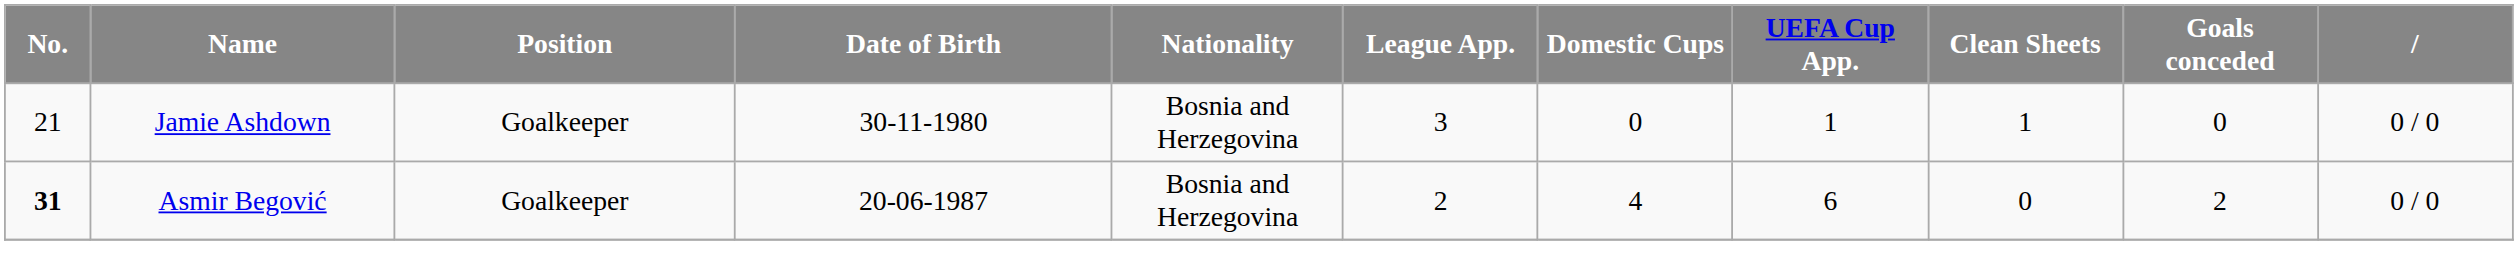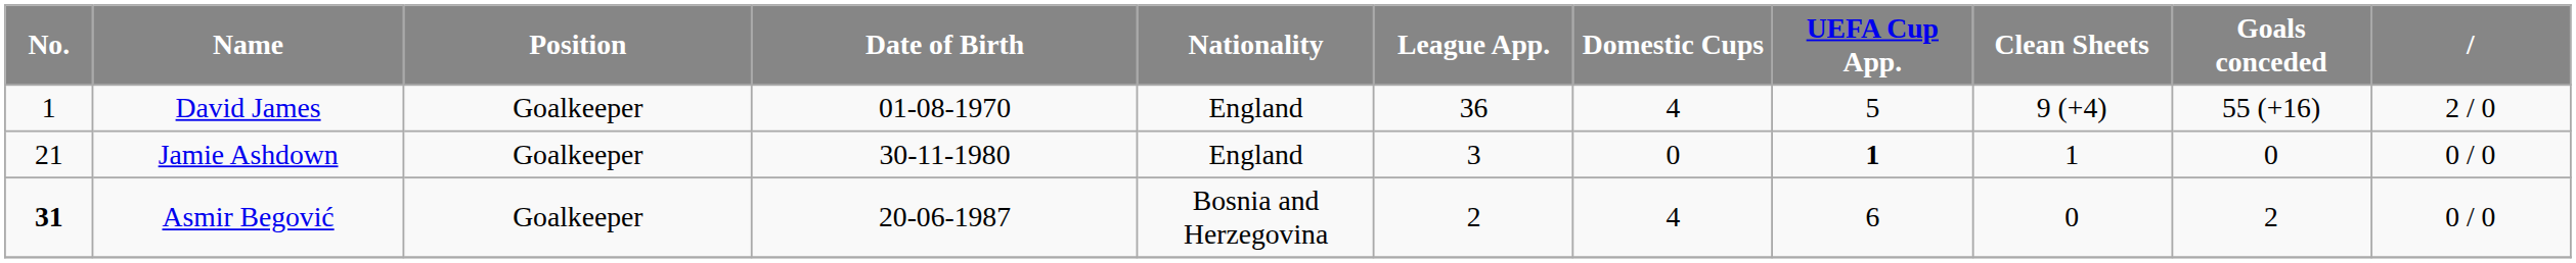+ row: 1 | David James | Goalkeeper | 01-08-1970 | England | 36 | 4 | 5 | 9 (+4) | 55 (+16) | 2 / 0
Jamie Ashdown | Nationality: Bosnia and Herzegovina -> England
Jamie Ashdown | UEFA Cup App.: normal -> bold
